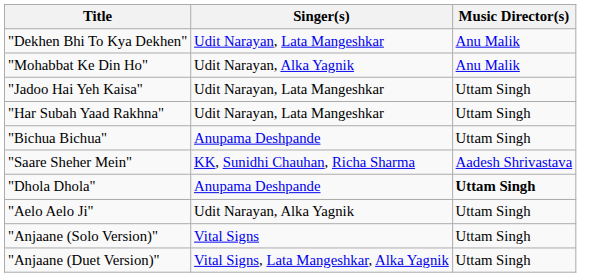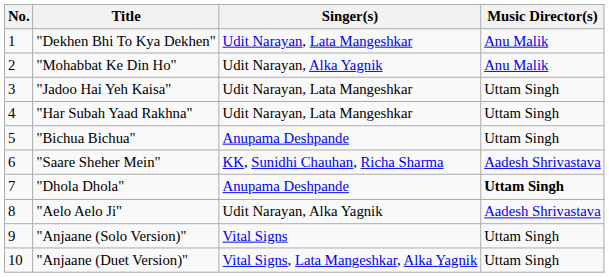+ column: No. | 1 | 2 | 3 | 4 | 5 | 6 | 7 | 8 | 9 | 10
"Aelo Aelo Ji" | Music Director(s): Uttam Singh -> Aadesh Shrivastava
